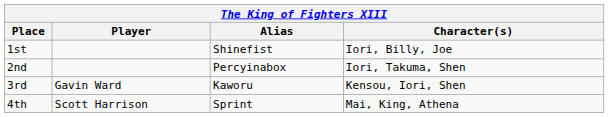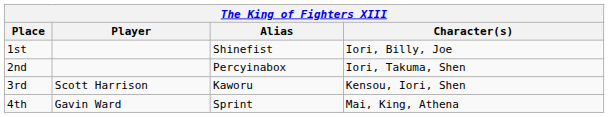3rd | Player: Gavin Ward -> Scott Harrison
4th | Player: Scott Harrison -> Gavin Ward
